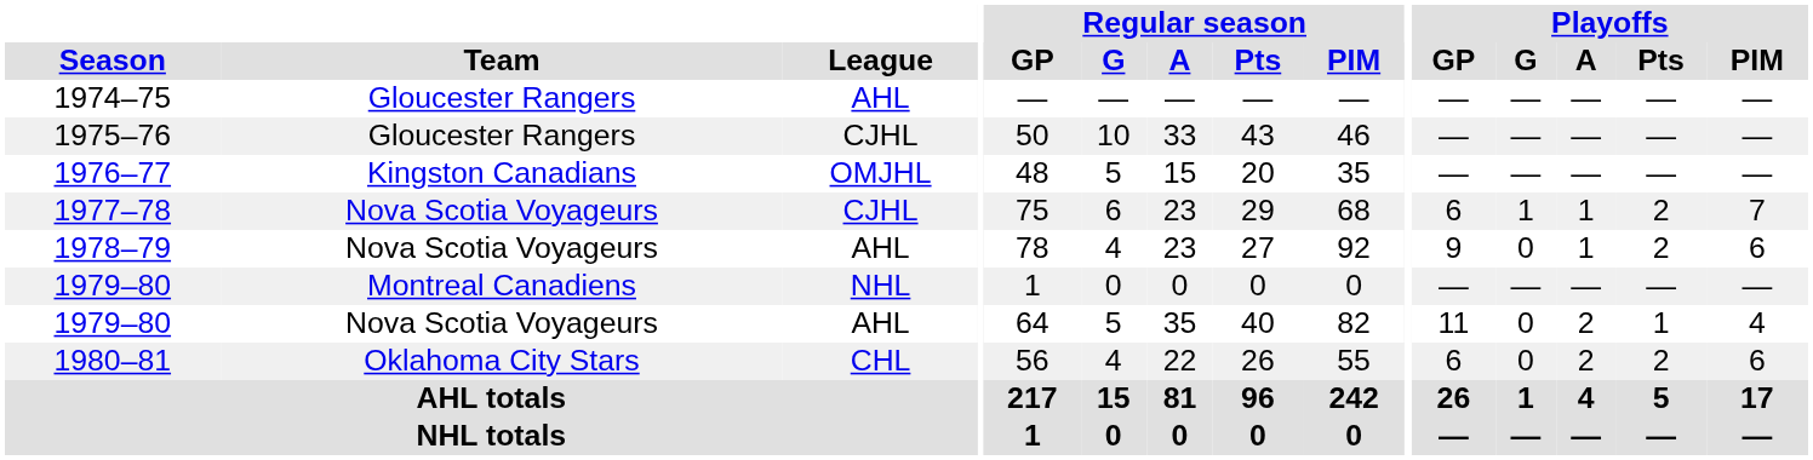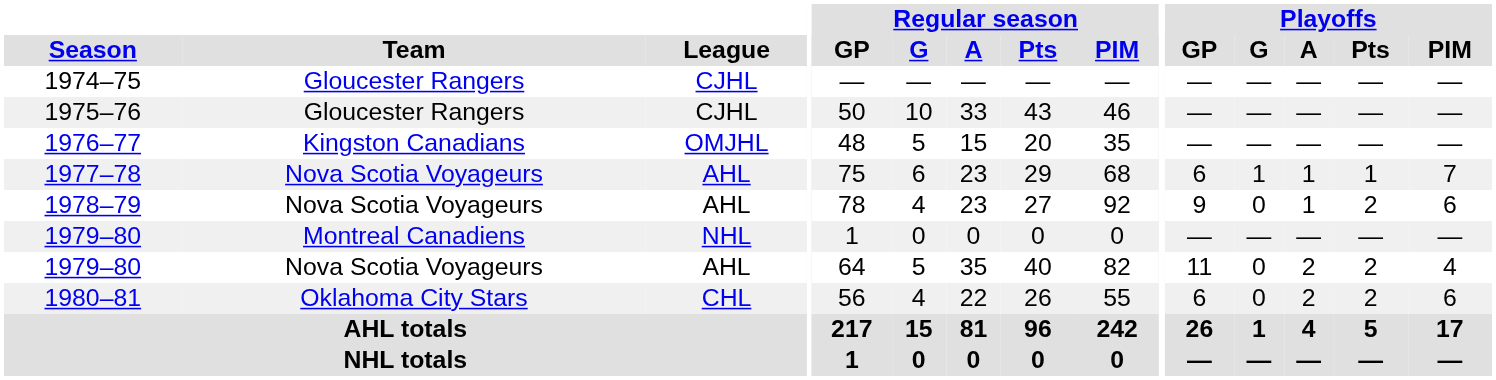1974–75 | League: AHL -> CJHL
1977–78 | League: CJHL -> AHL
1977–78 | Playoffs / Pts: 2 -> 1
1979–80 / Nova Scotia Voyageurs | Playoffs / Pts: 1 -> 2
